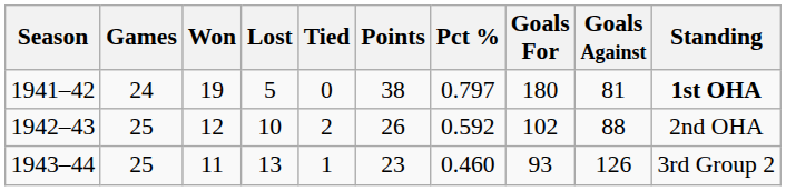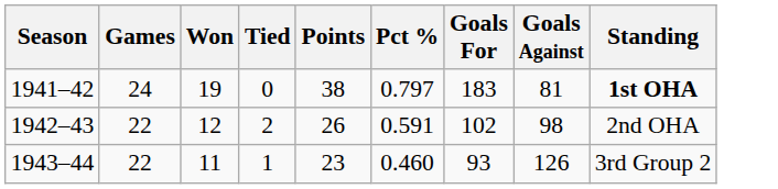- column: Lost | 5 | 10 | 13
1941–42 | Goals For: 180 -> 183
1942–43 | Games: 25 -> 22
1942–43 | Pct %: 0.592 -> 0.591
1942–43 | Goals Against: 88 -> 98
1943–44 | Games: 25 -> 22
